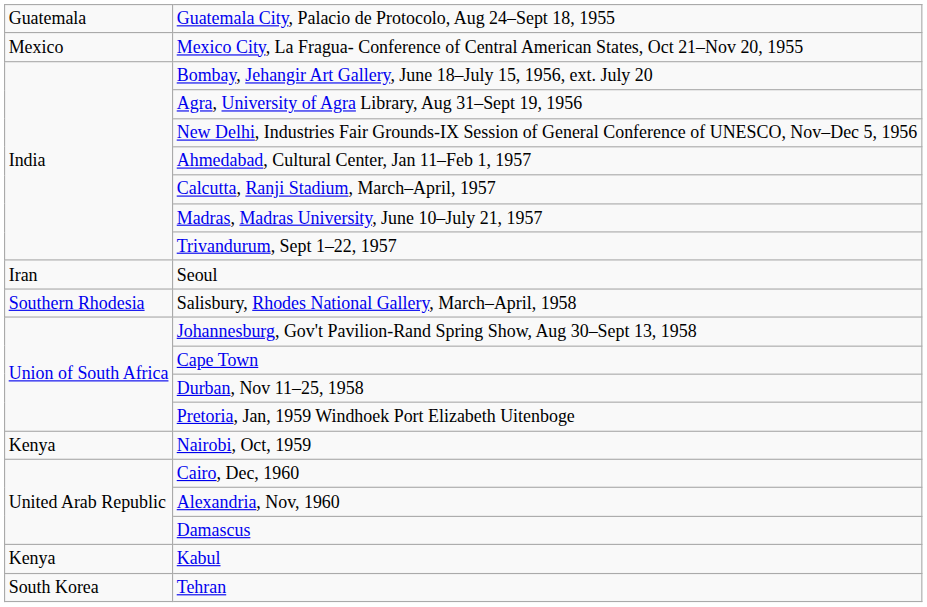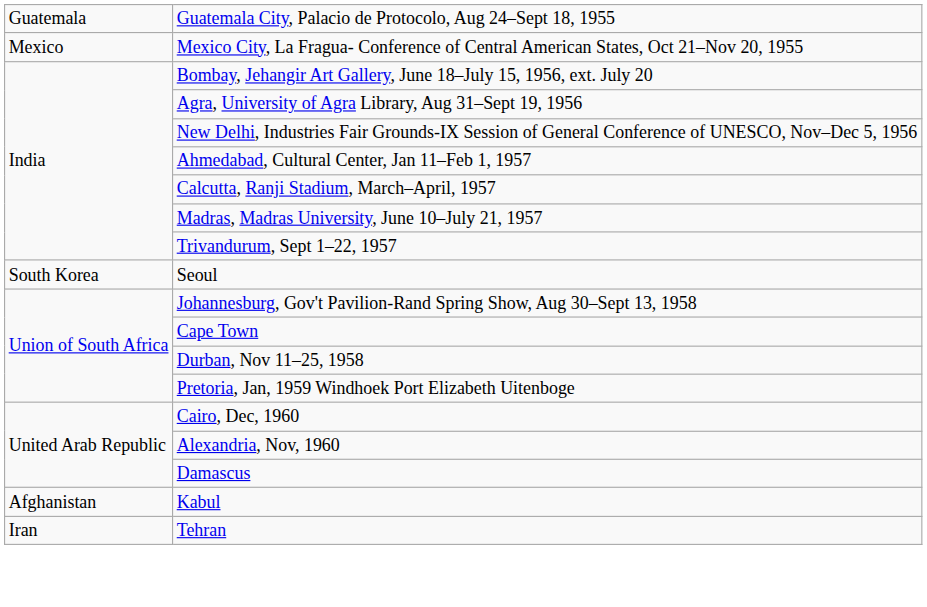Seoul | column 1: Iran -> South Korea
- row: Southern Rhodesia | Salisbury, Rhodes National Gallery, March–April, 1958
- row: Kenya | Nairobi, Oct, 1959
Kabul | column 1: Kenya -> Afghanistan
Tehran | column 1: South Korea -> Iran
